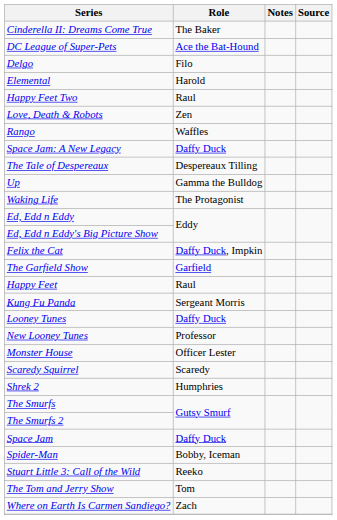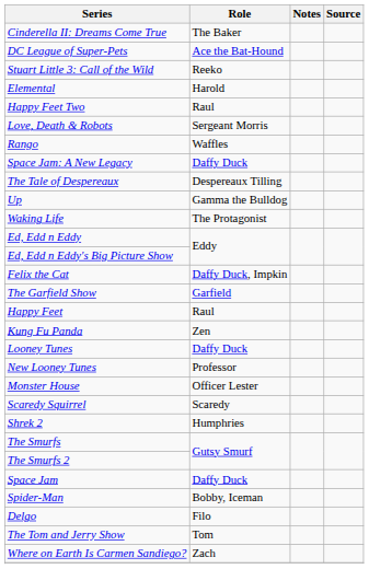rows swapped: Delgo <-> Stuart Little 3: Call of the Wild
Love, Death & Robots | Role: Zen -> Sergeant Morris
Kung Fu Panda | Role: Sergeant Morris -> Zen
